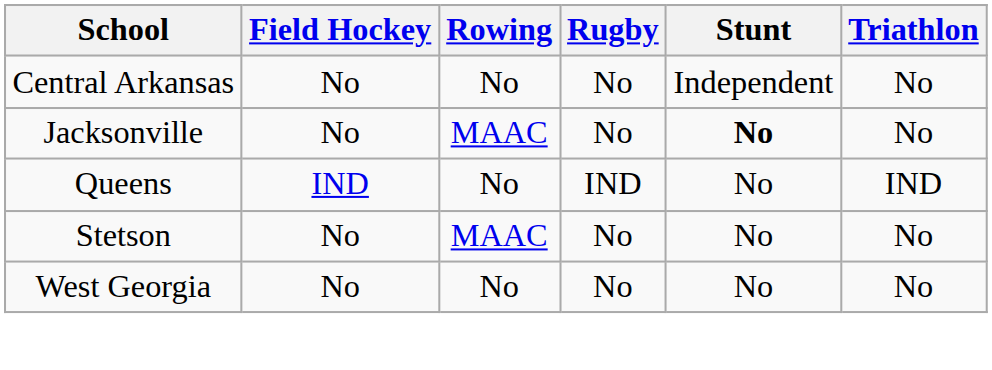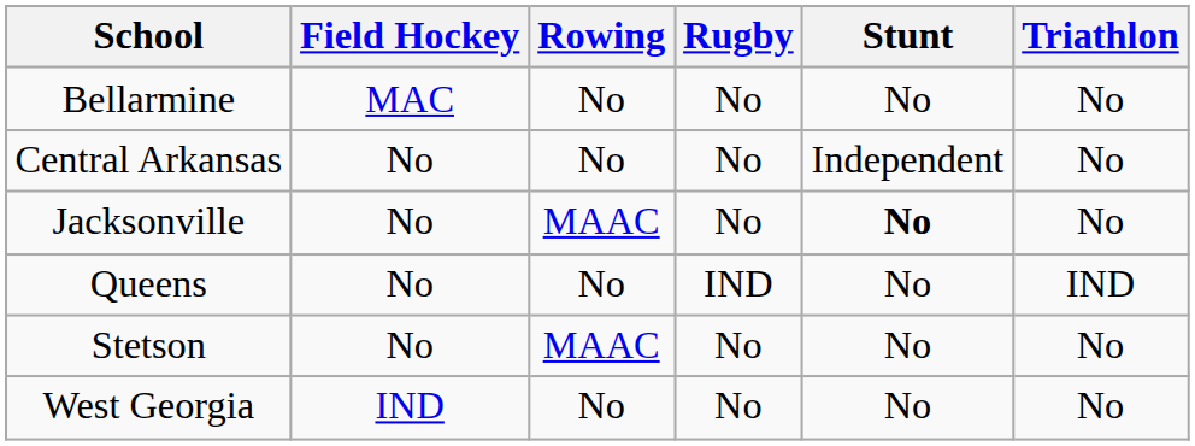+ row: Bellarmine | MAC | No | No | No | No
Queens | Field Hockey: IND -> No
West Georgia | Field Hockey: No -> IND
